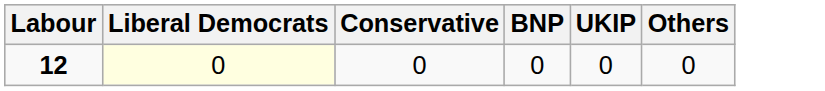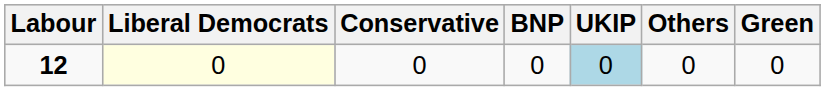+ column: Green | 0
12 | UKIP: no background -> lightblue background
